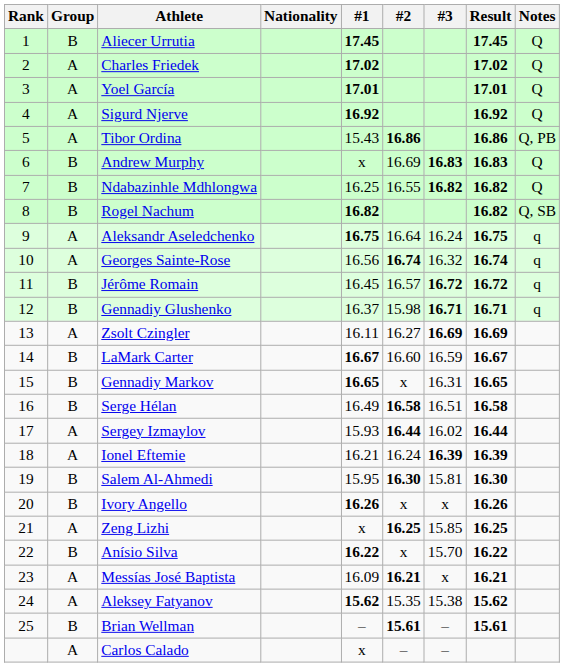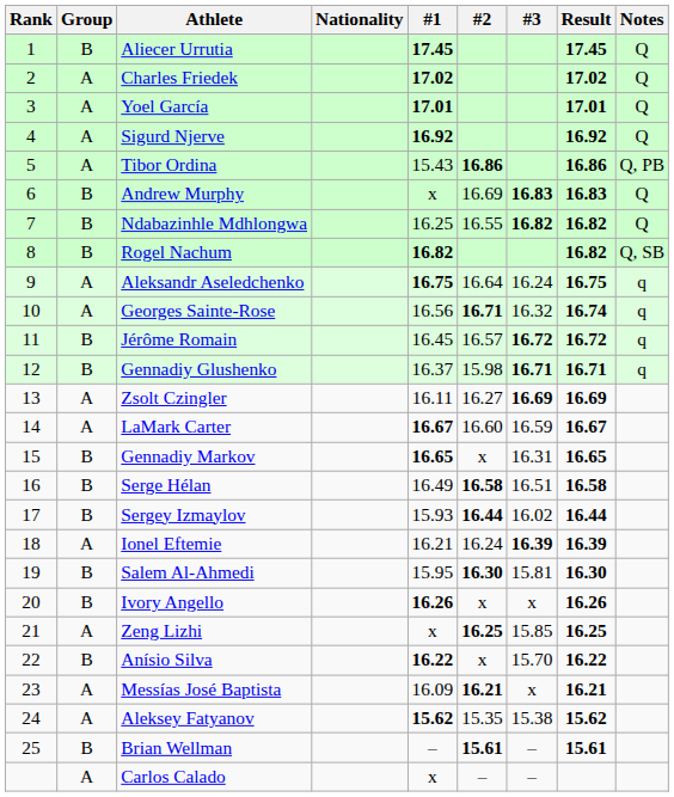Georges Sainte-Rose | #2: 16.74 -> 16.71
LaMark Carter | Group: B -> A
Sergey Izmaylov | Group: A -> B
